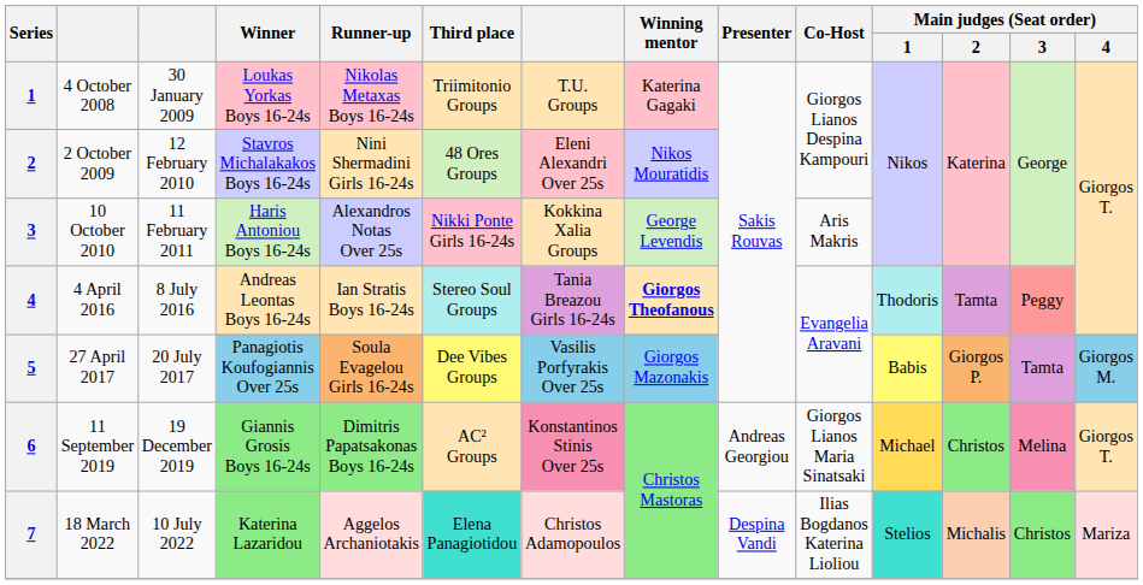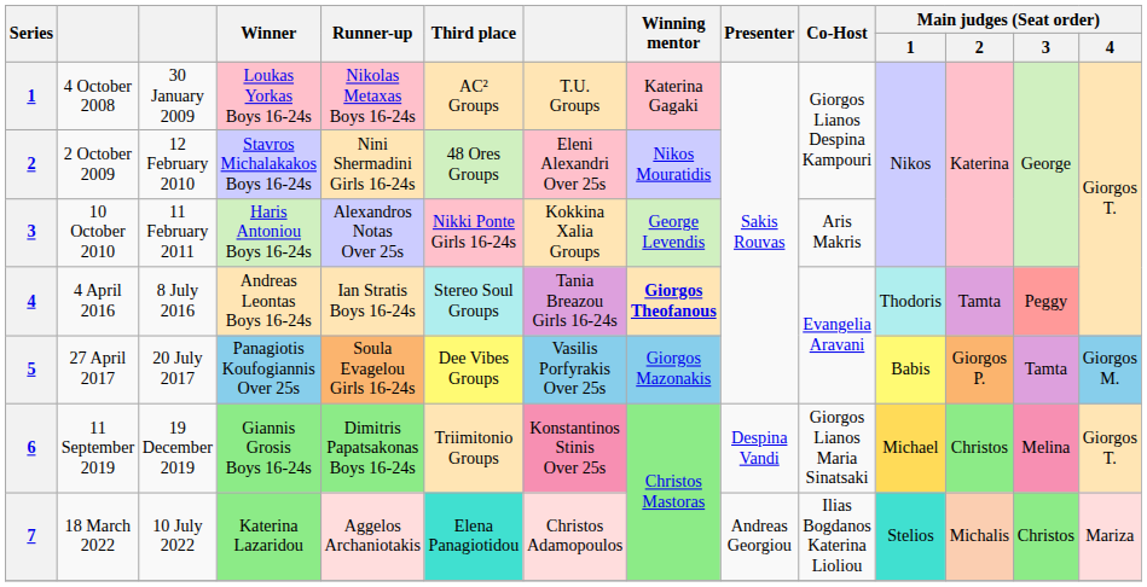4 October 2008 | Third place: Triimitonio Groups -> AC² Groups
11 September 2019 | Third place: AC² Groups -> Triimitonio Groups
11 September 2019 | Presenter: Andreas Georgiou -> Despina Vandi
18 March 2022 | Presenter: Despina Vandi -> Andreas Georgiou
